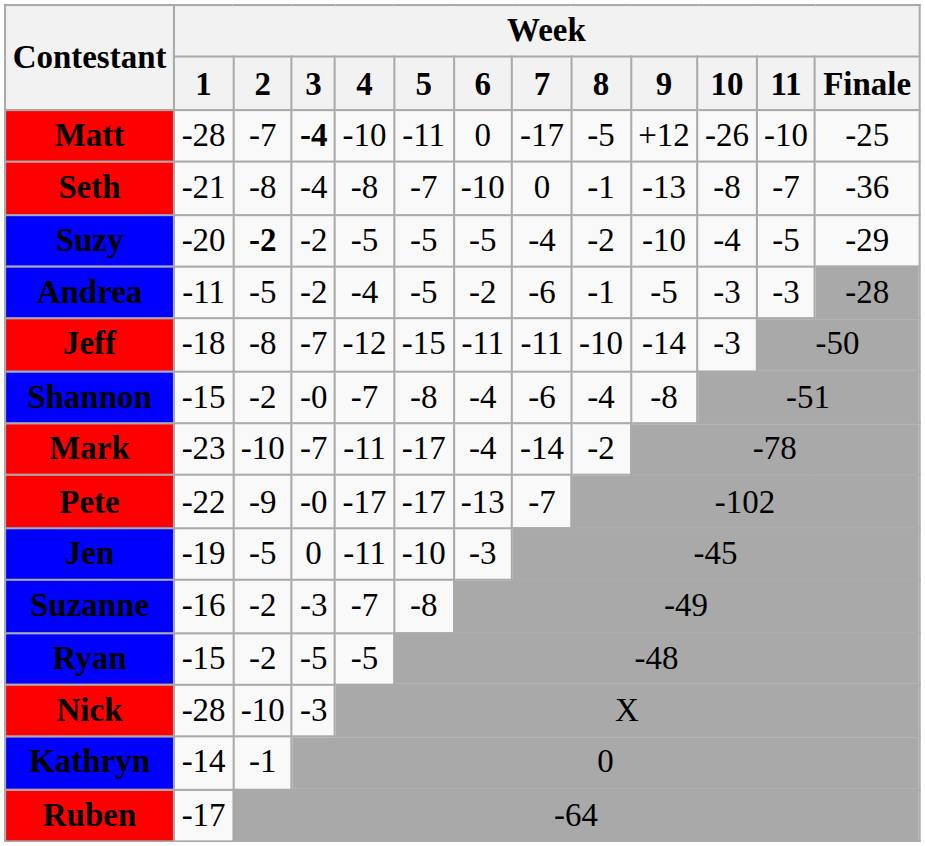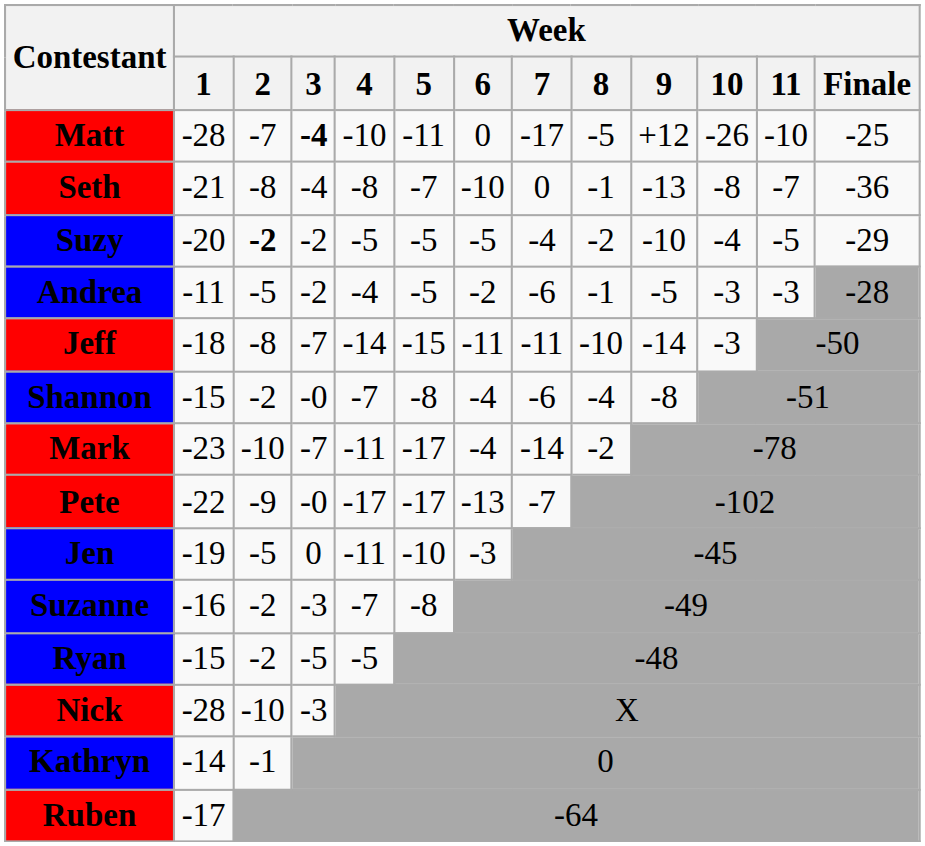Jeff | Week / 4: -12 -> -14
